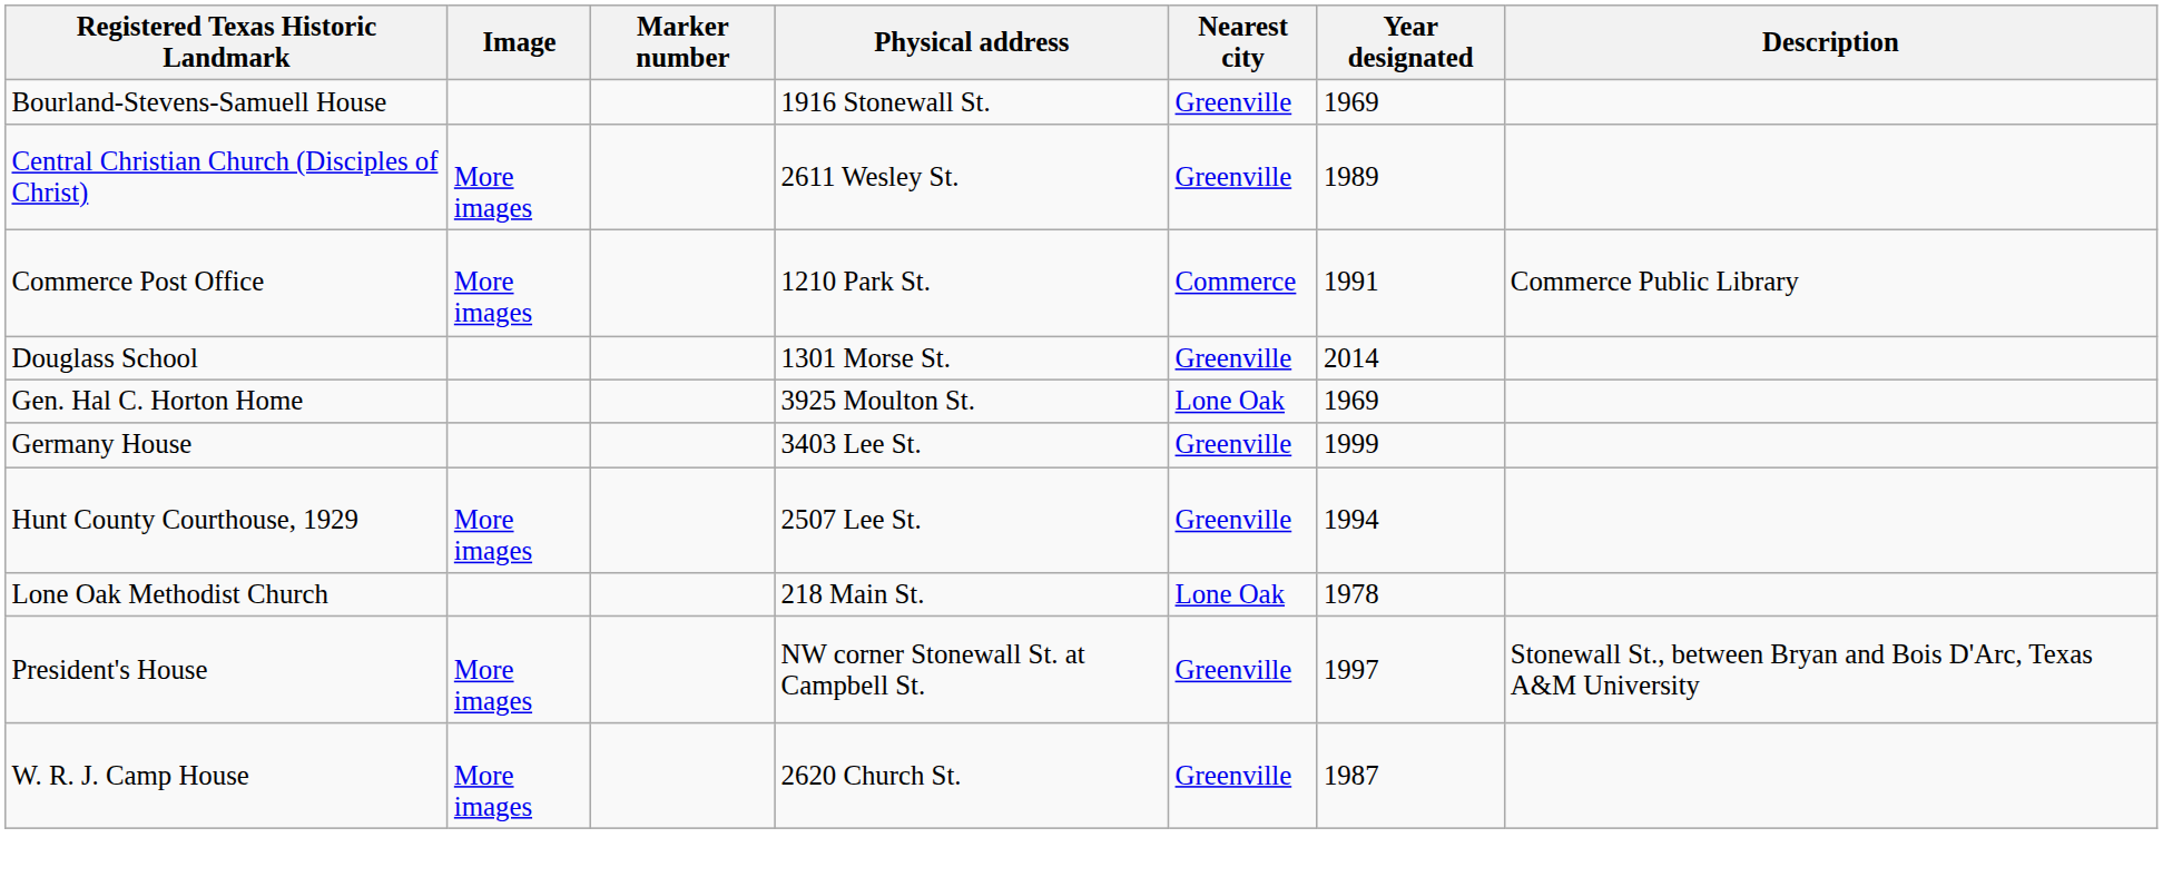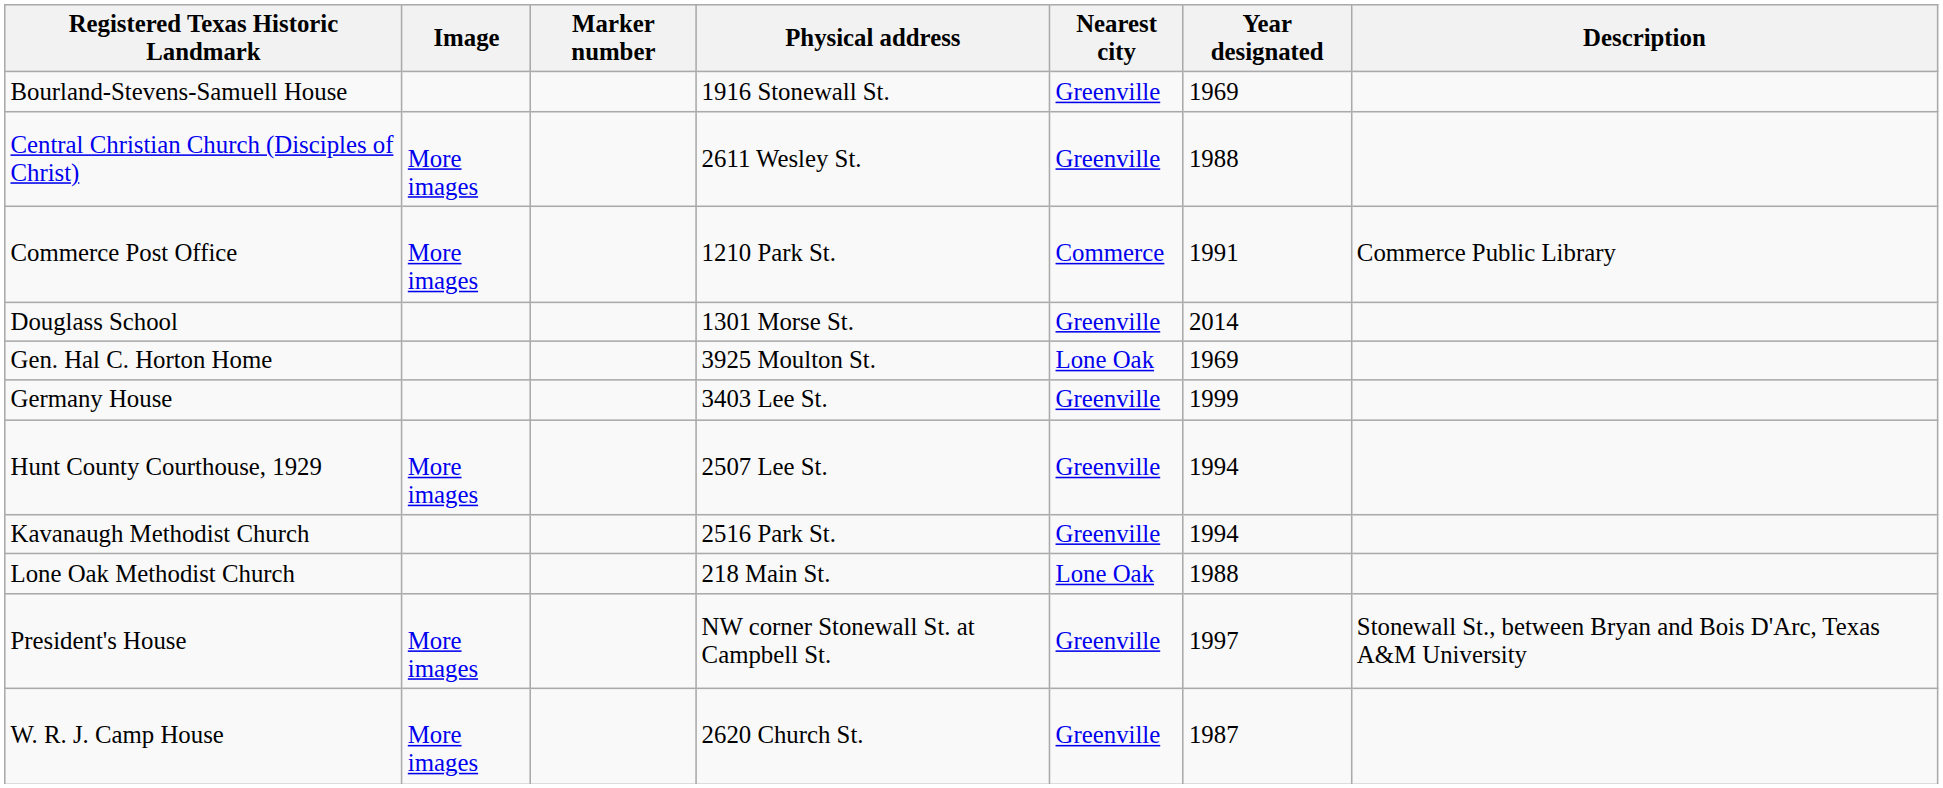Central Christian Church (Disciples of Christ) | Year designated: 1989 -> 1988
+ row: Kavanaugh Methodist Church | 2516 Park St. | Greenville | 1994
Lone Oak Methodist Church | Year designated: 1978 -> 1988
